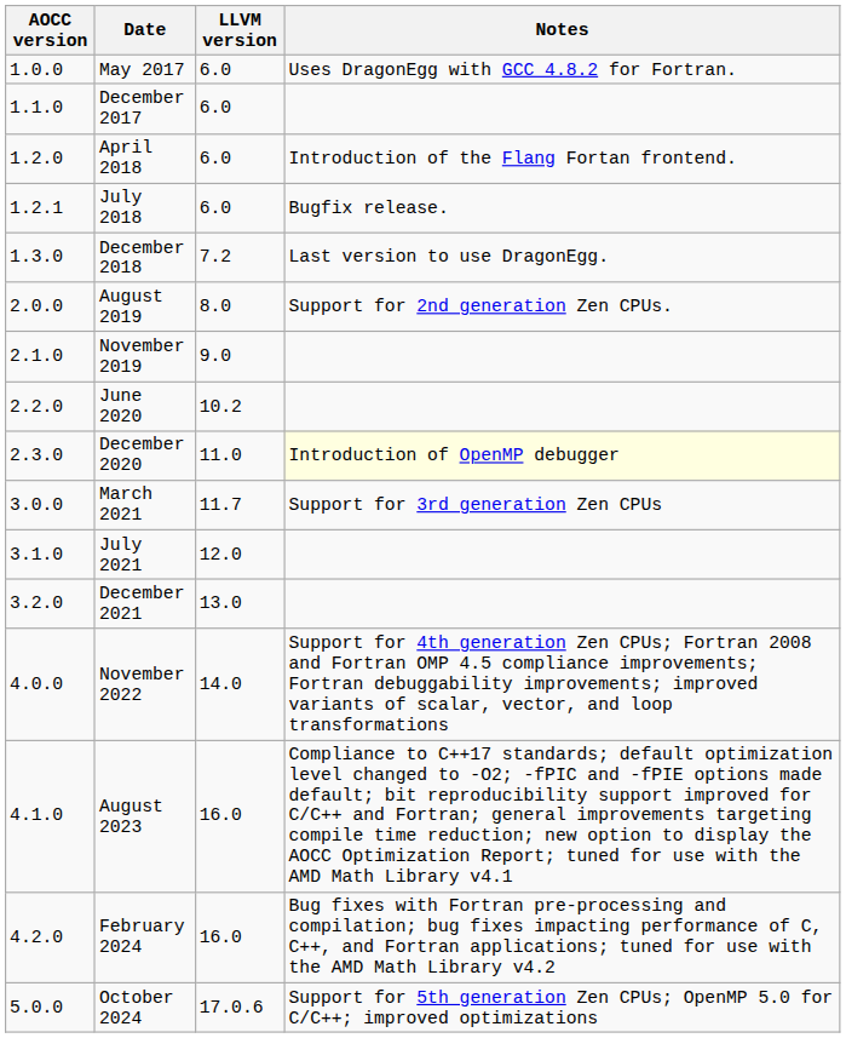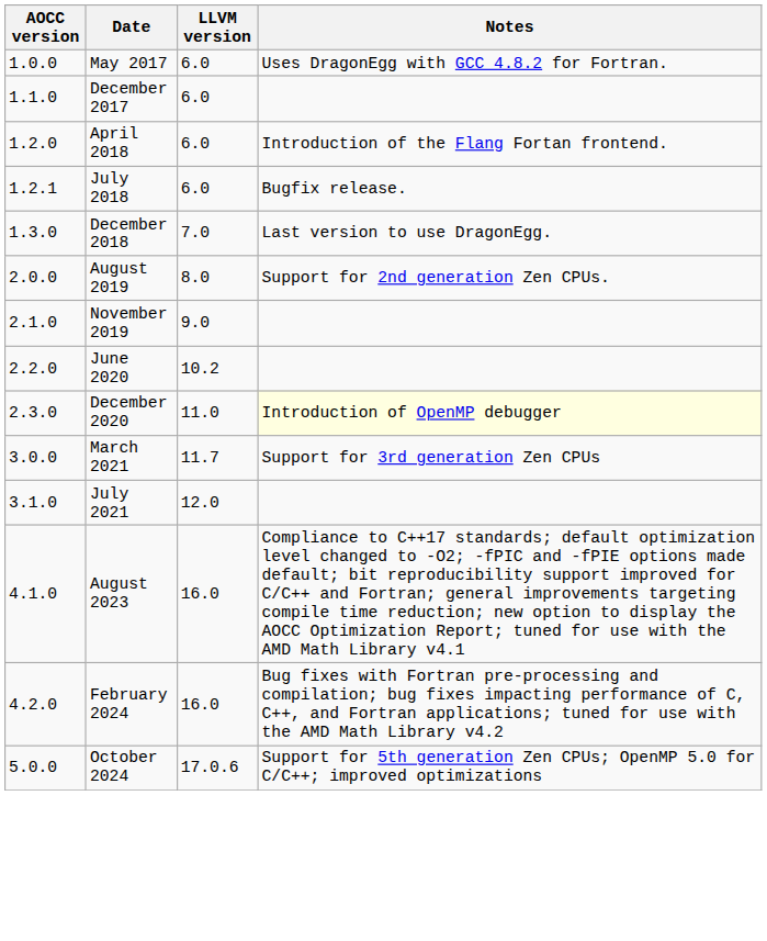December 2018 | LLVM version: 7.2 -> 7.0
- row: 3.2.0 | December 2021 | 13.0
- row: 4.0.0 | November 2022 | 14.0 | Support for 4th generation Zen CPUs; Fortran 2008 and Fortran OMP 4.5 compliance improvements; Fortran debuggability improvements; improved variants of scalar, vector, and loop transformations
